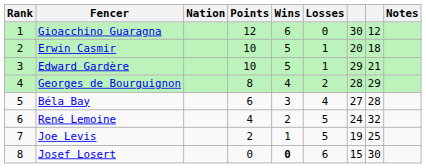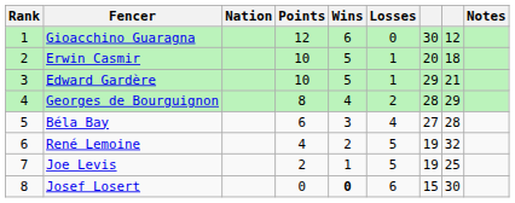René Lemoine | column 7: 24 -> 19
